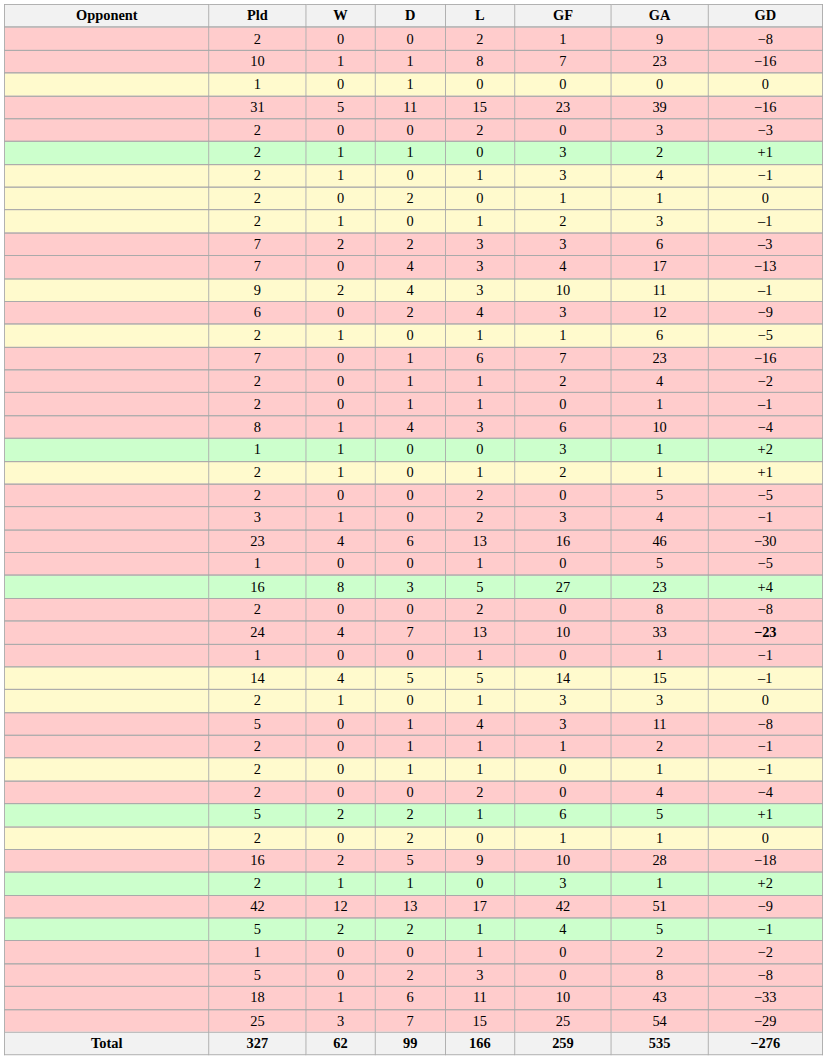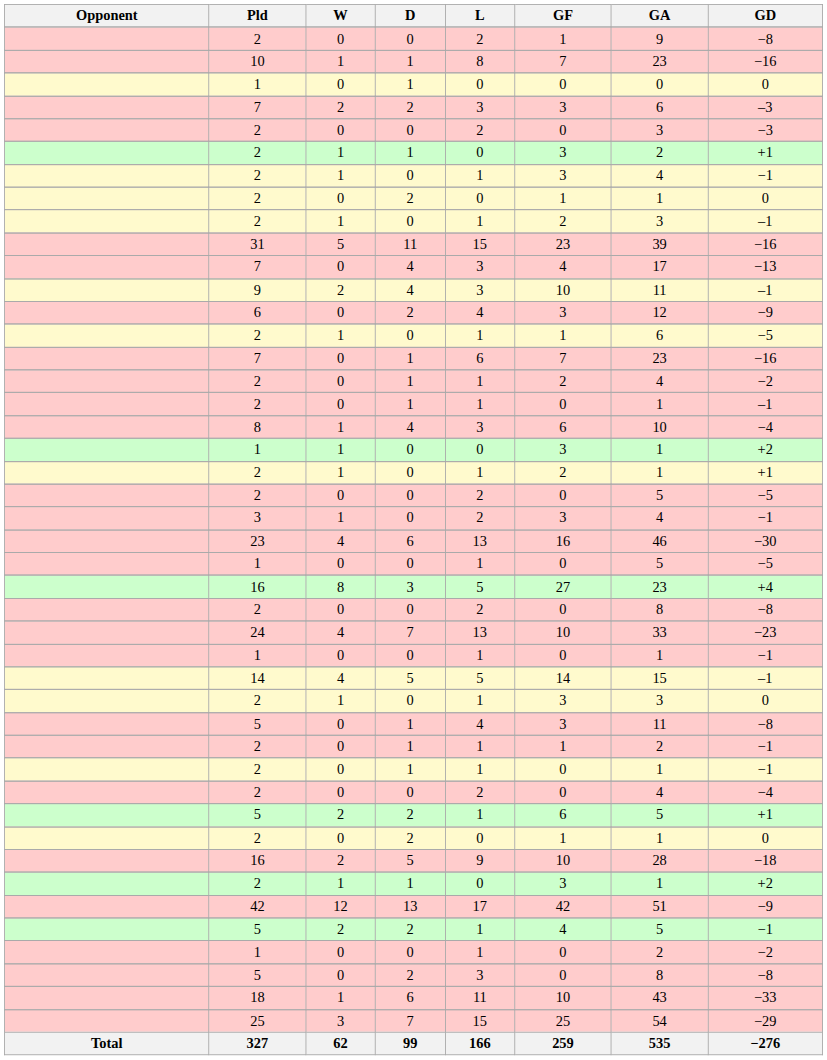rows swapped: 31 <-> 7 / 2
24 | GD: bold -> normal
